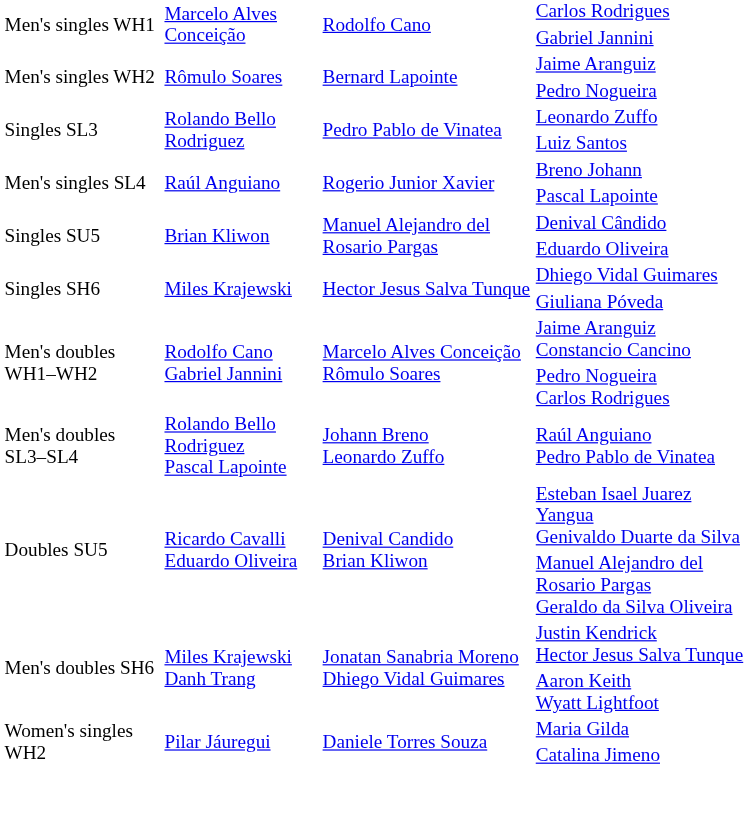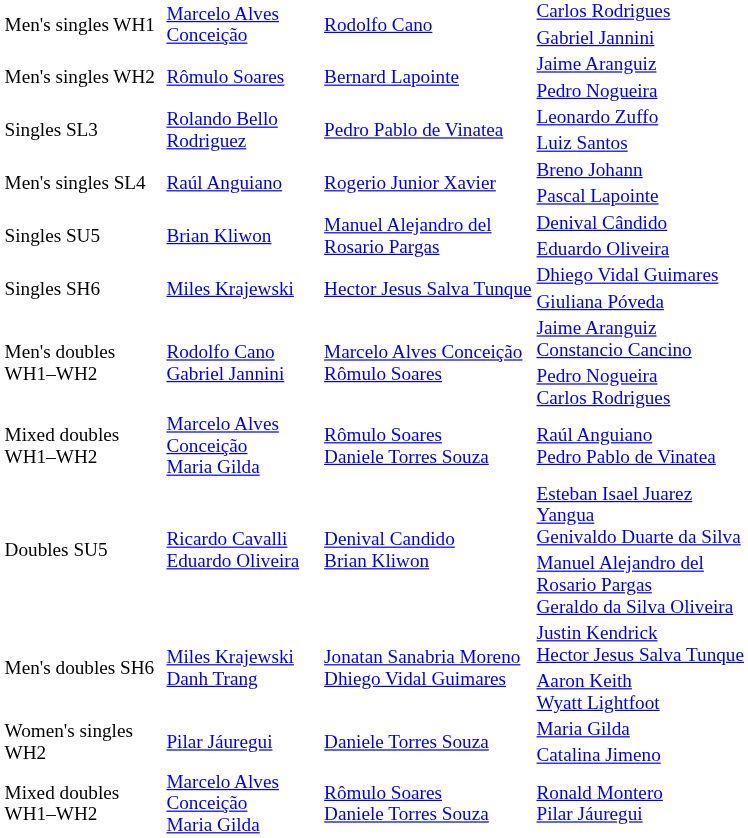Raúl Anguiano Pedro Pablo de Vinatea | column 1: Men's doubles SL3–SL4 -> Mixed doubles WH1–WH2
Raúl Anguiano Pedro Pablo de Vinatea | column 2: Rolando Bello Rodriguez Pascal Lapointe -> Marcelo Alves Conceição Maria Gilda
Raúl Anguiano Pedro Pablo de Vinatea | column 3: Johann Breno Leonardo Zuffo -> Rômulo Soares Daniele Torres Souza
+ row: Mixed doubles WH1–WH2 | Marcelo Alves Conceição Maria Gilda | Rômulo Soares Daniele Torres Souza | Ronald Montero Pilar Jáuregui
